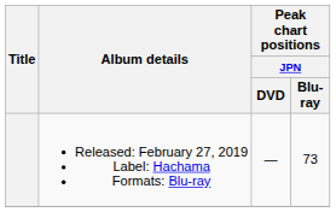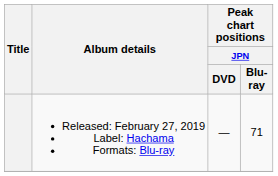Released: February 27, 2019 Label: Hachama Formats: Blu-ray | Peak chart positions / JPN / Blu-ray: 73 -> 71
